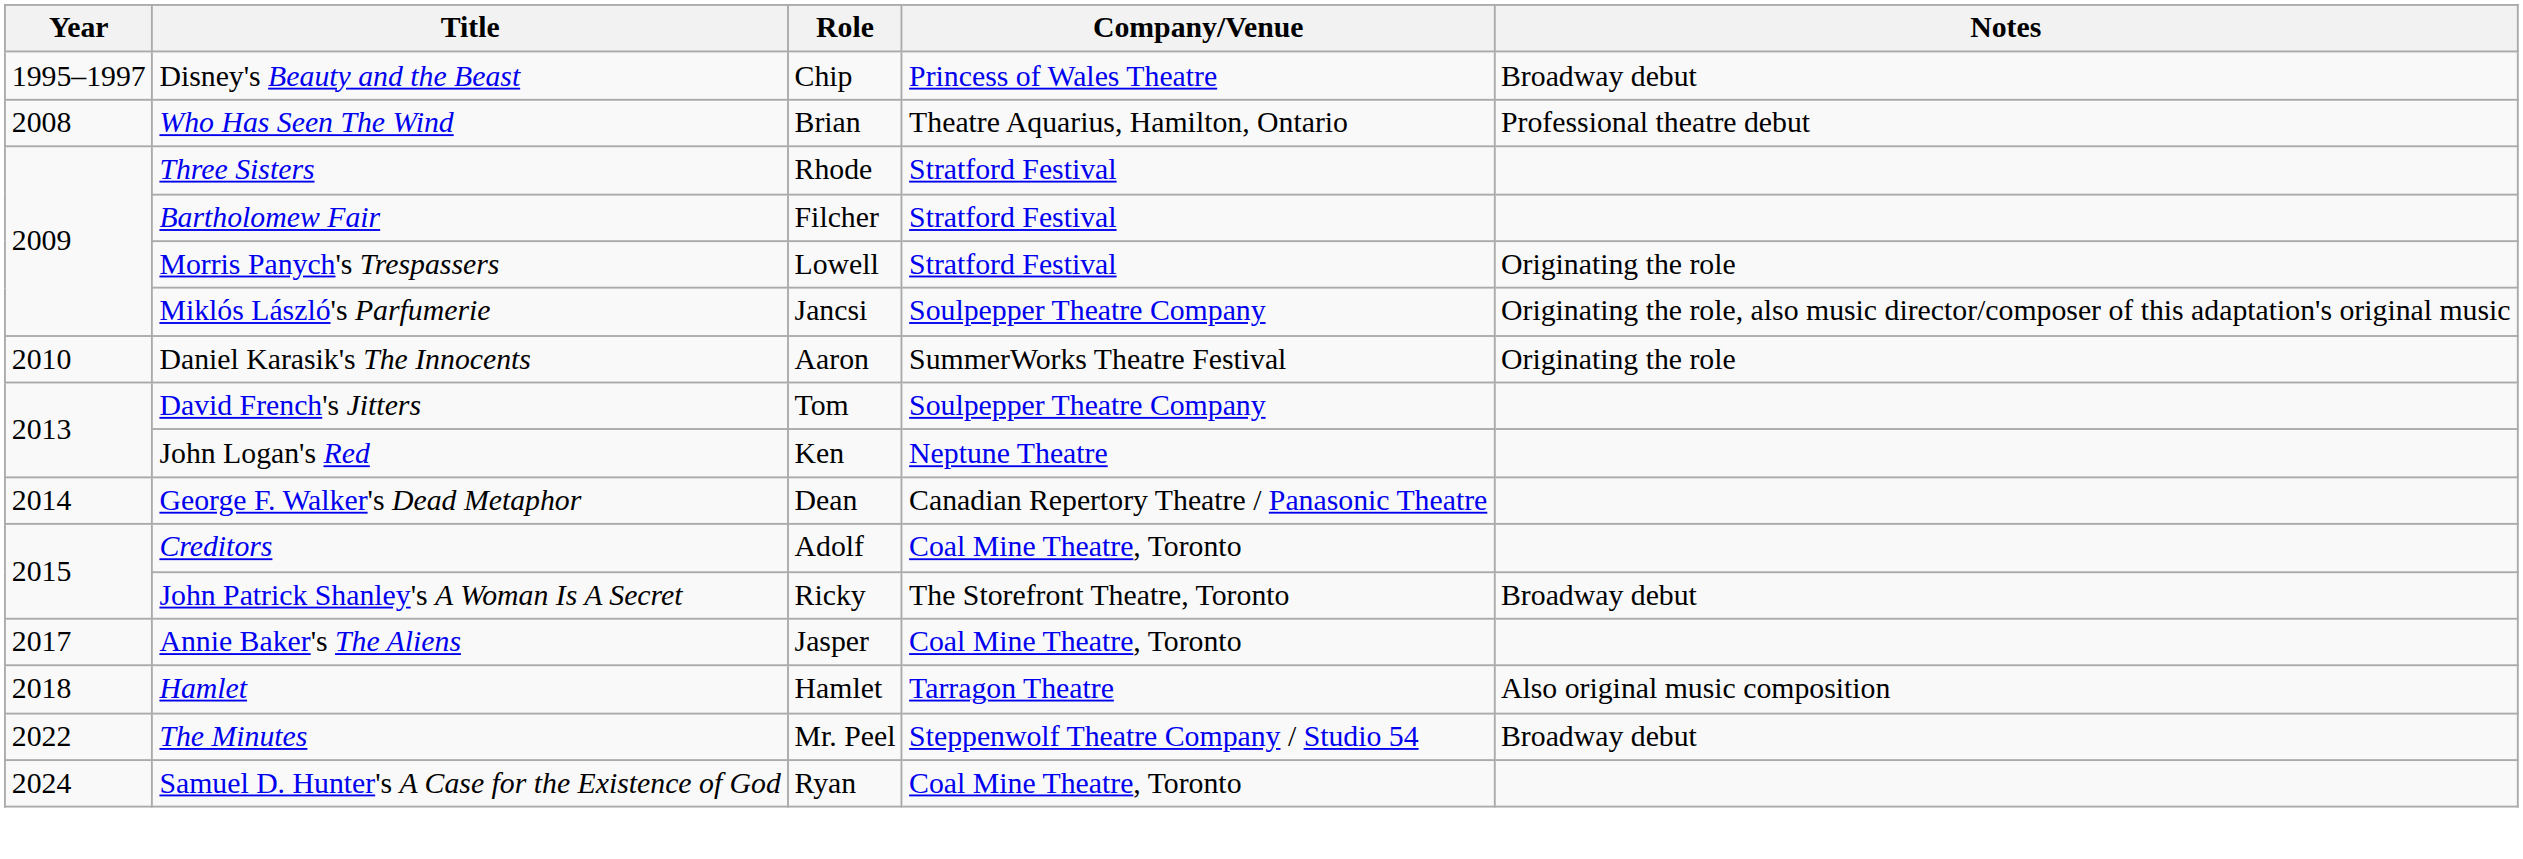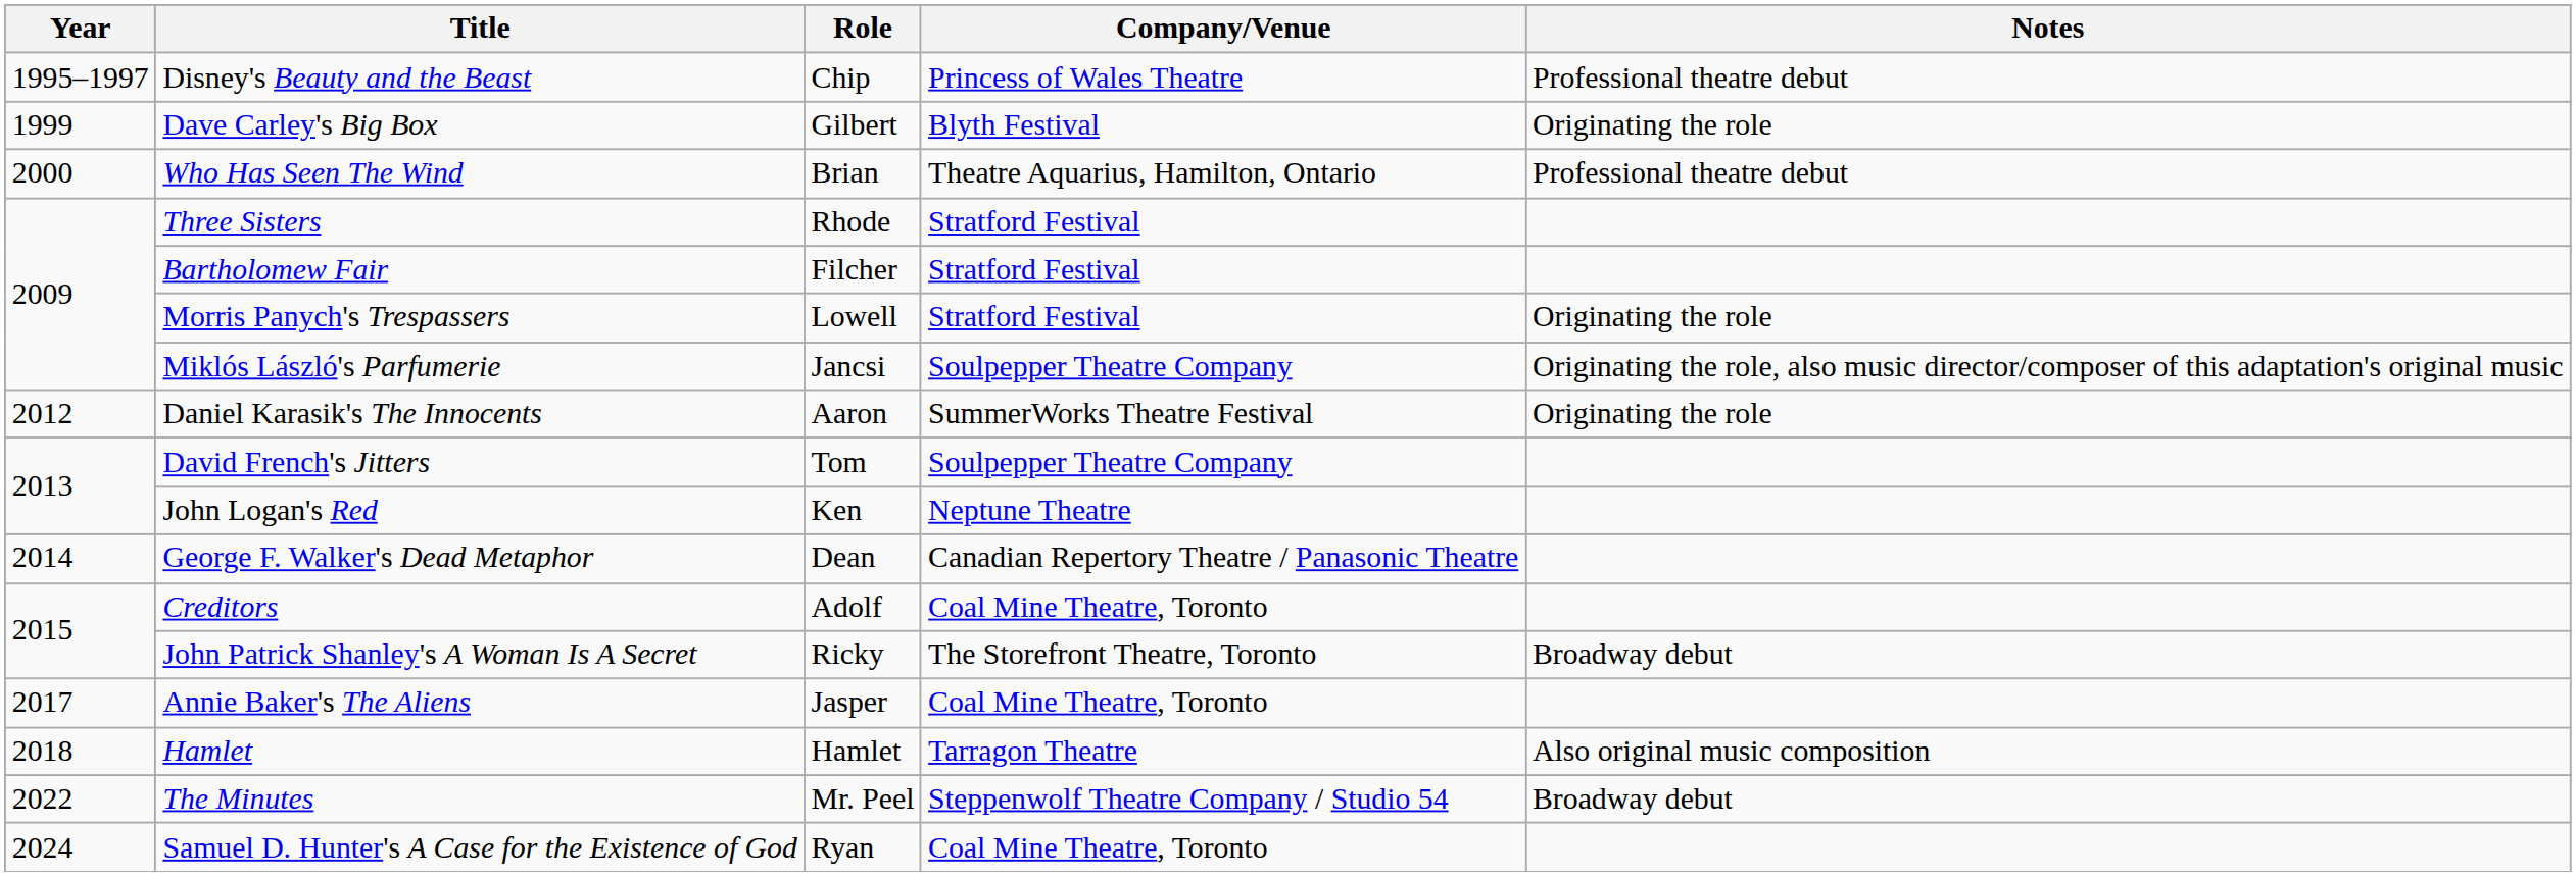Disney's Beauty and the Beast | Notes: Broadway debut -> Professional theatre debut
+ row: 1999 | Dave Carley's Big Box | Gilbert | Blyth Festival | Originating the role
Who Has Seen The Wind | Year: 2008 -> 2000
Daniel Karasik's The Innocents | Year: 2010 -> 2012
